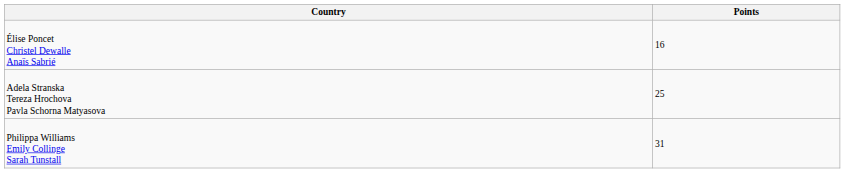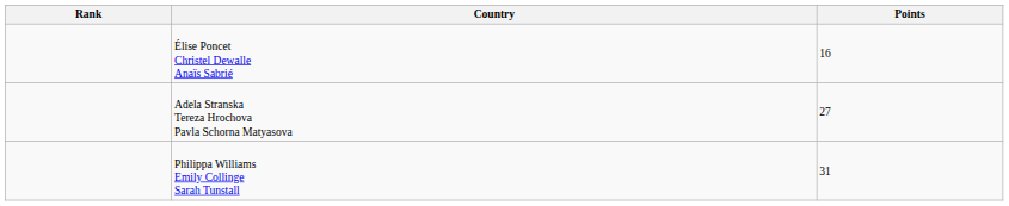+ column: Rank
Adela Stranska Tereza Hrochova Pavla Schorna Matyasova | Points: 25 -> 27
